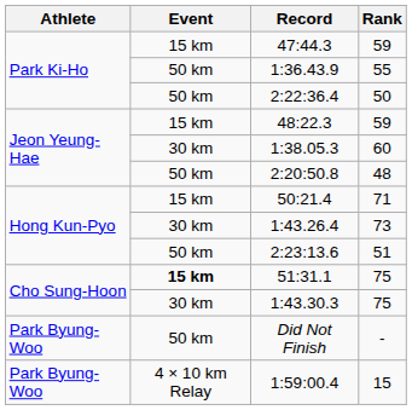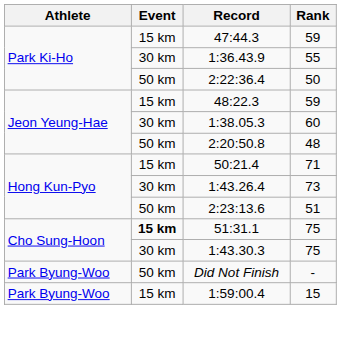1:36.43.9 | Event: 50 km -> 30 km
1:59:00.4 | Event: 4 × 10 km Relay -> 15 km
